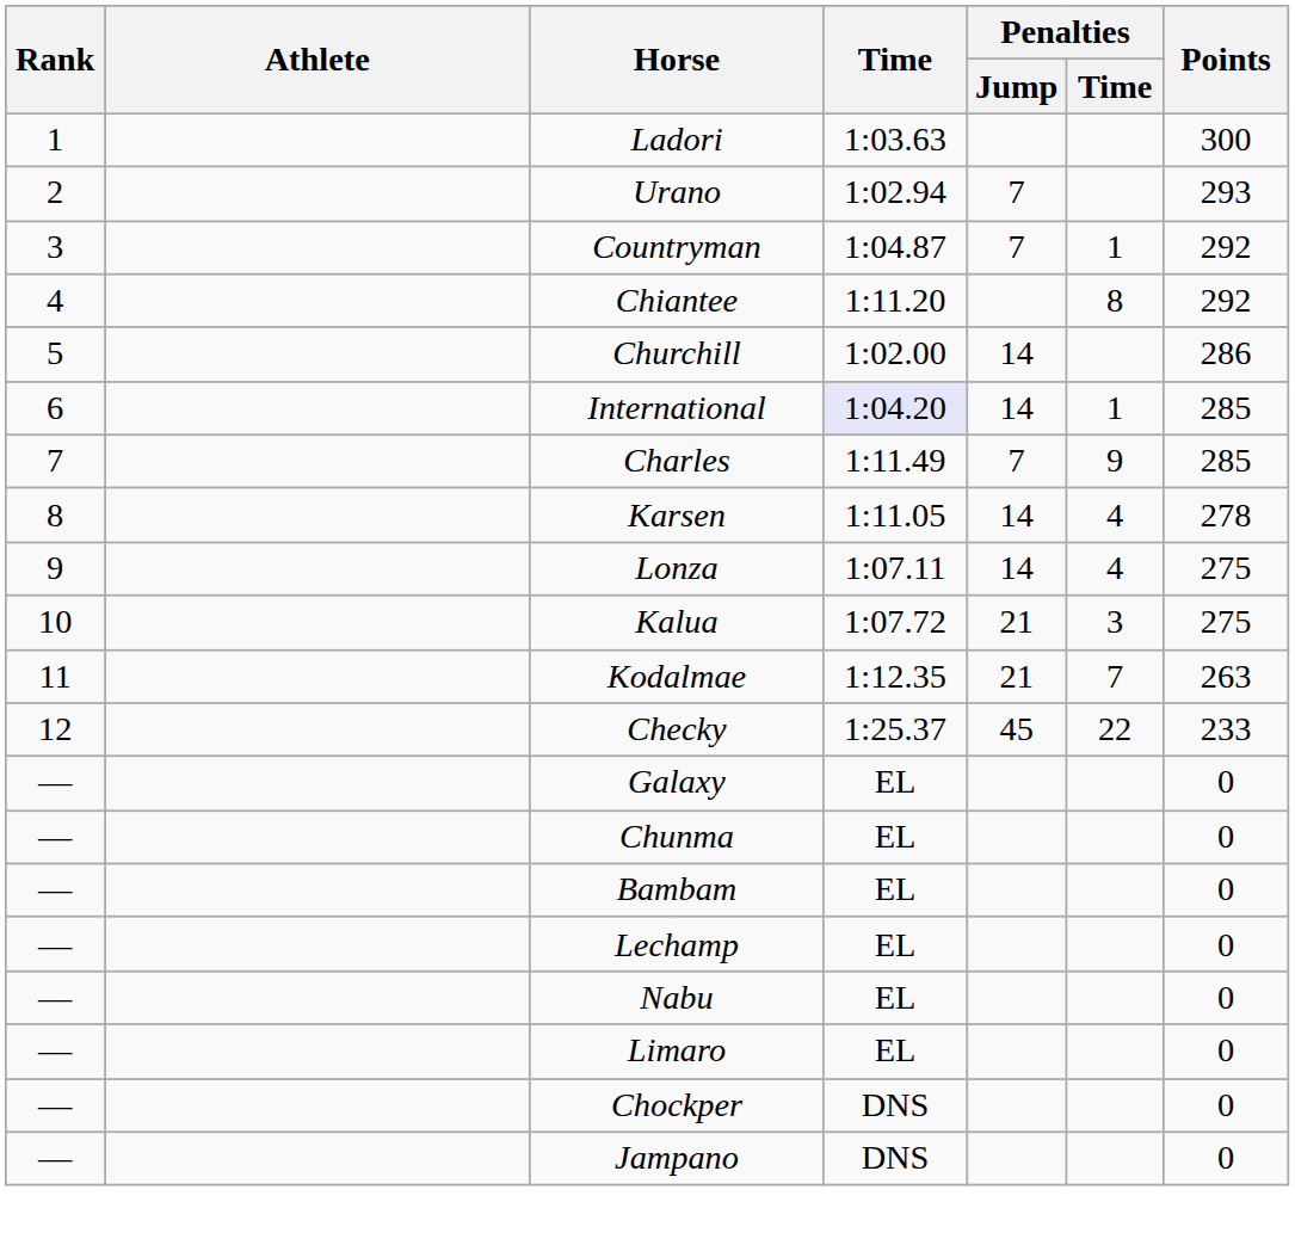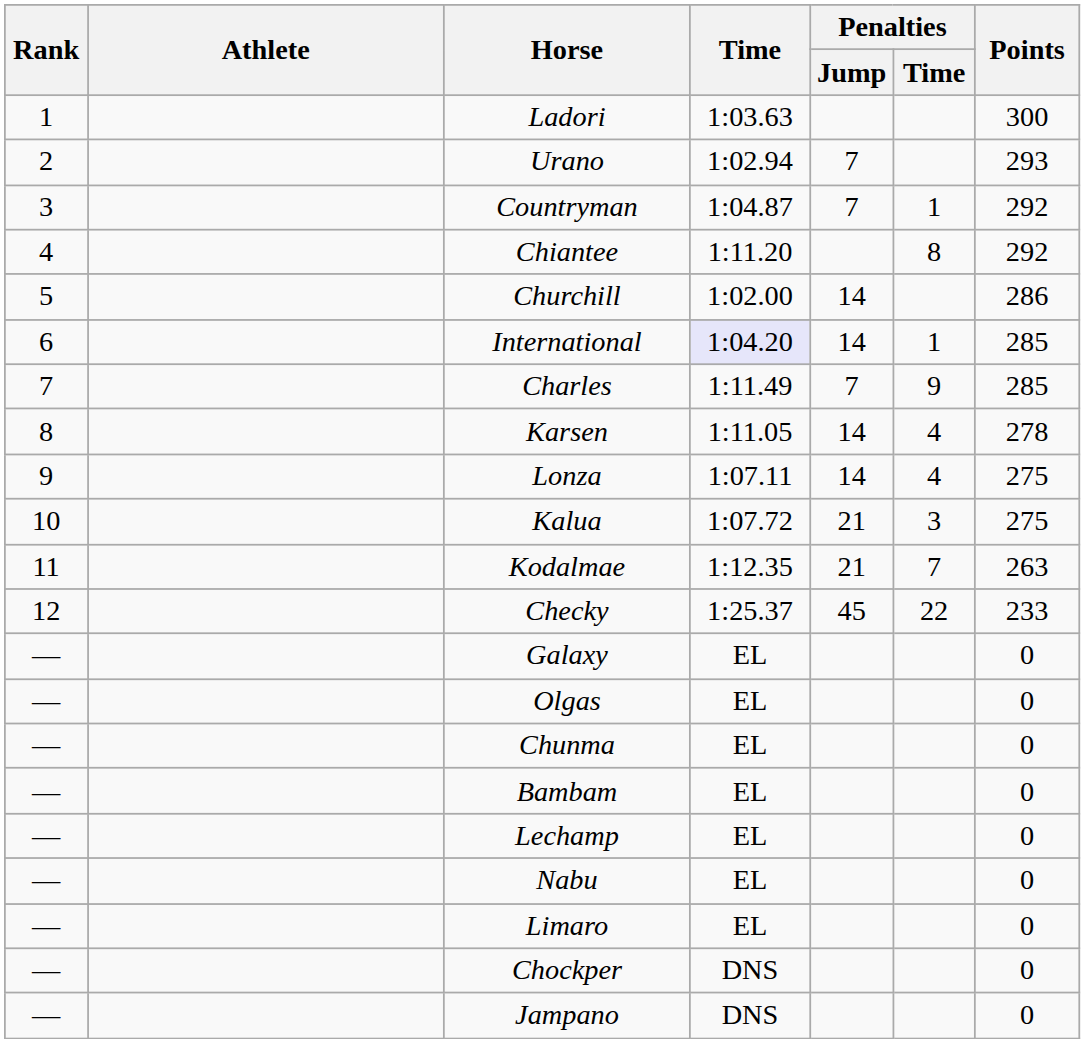+ row: — | Olgas | EL | 0
